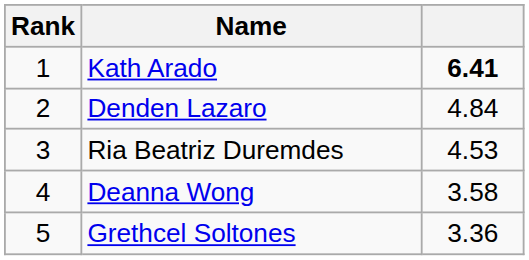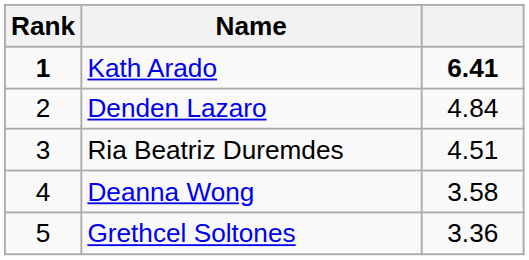Kath Arado | Rank: normal -> bold
Ria Beatriz Duremdes | column 3: 4.53 -> 4.51
